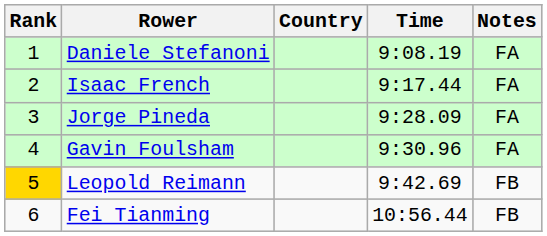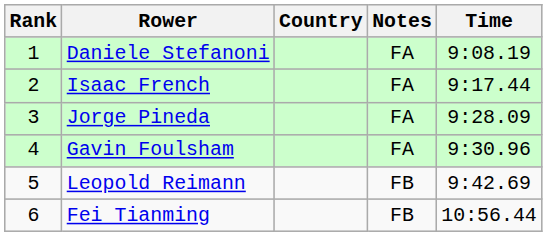columns swapped: Time <-> Notes
Leopold Reimann | Rank: gold background -> no background
